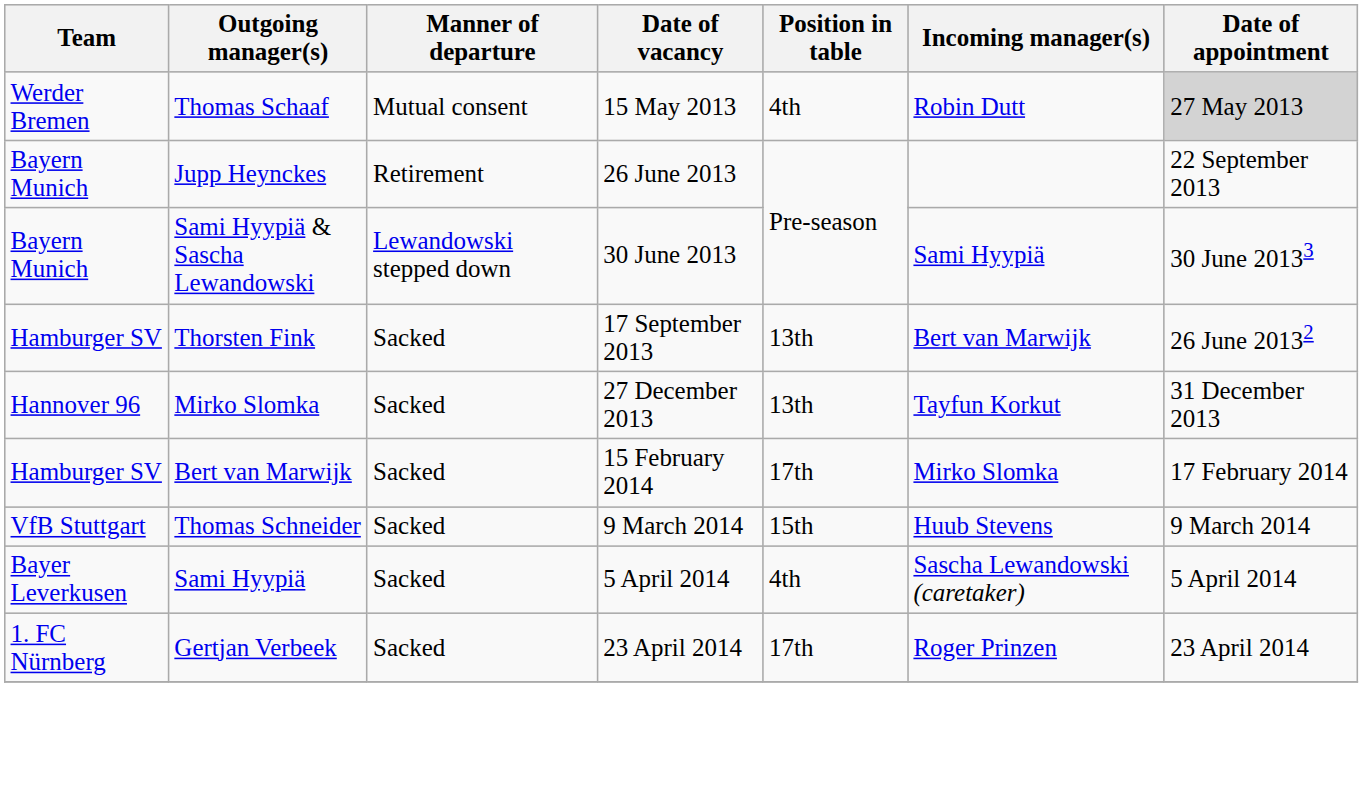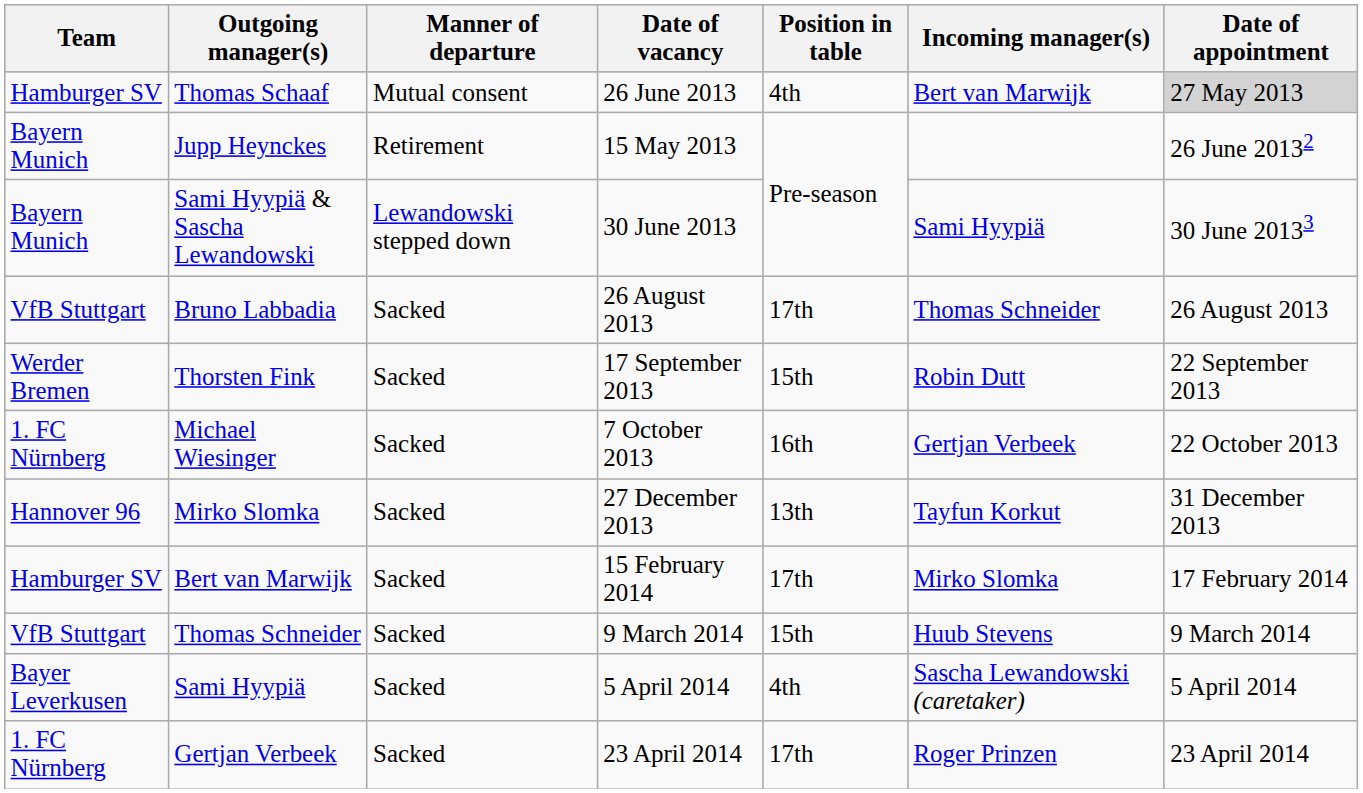Thomas Schaaf | Team: Werder Bremen -> Hamburger SV
Thomas Schaaf | Date of vacancy: 15 May 2013 -> 26 June 2013
Thomas Schaaf | Incoming manager(s): Robin Dutt -> Bert van Marwijk
Jupp Heynckes | Date of vacancy: 26 June 2013 -> 15 May 2013
Jupp Heynckes | Date of appointment: 22 September 2013 -> 26 June 20132
+ row: VfB Stuttgart | Bruno Labbadia | Sacked | 26 August 2013 | 17th | Thomas Schneider | 26 August 2013
Thorsten Fink | Team: Hamburger SV -> Werder Bremen
Thorsten Fink | Position in table: 13th -> 15th
Thorsten Fink | Incoming manager(s): Bert van Marwijk -> Robin Dutt
Thorsten Fink | Date of appointment: 26 June 20132 -> 22 September 2013
+ row: 1. FC Nürnberg | Michael Wiesinger | Sacked | 7 October 2013 | 16th | Gertjan Verbeek | 22 October 2013
